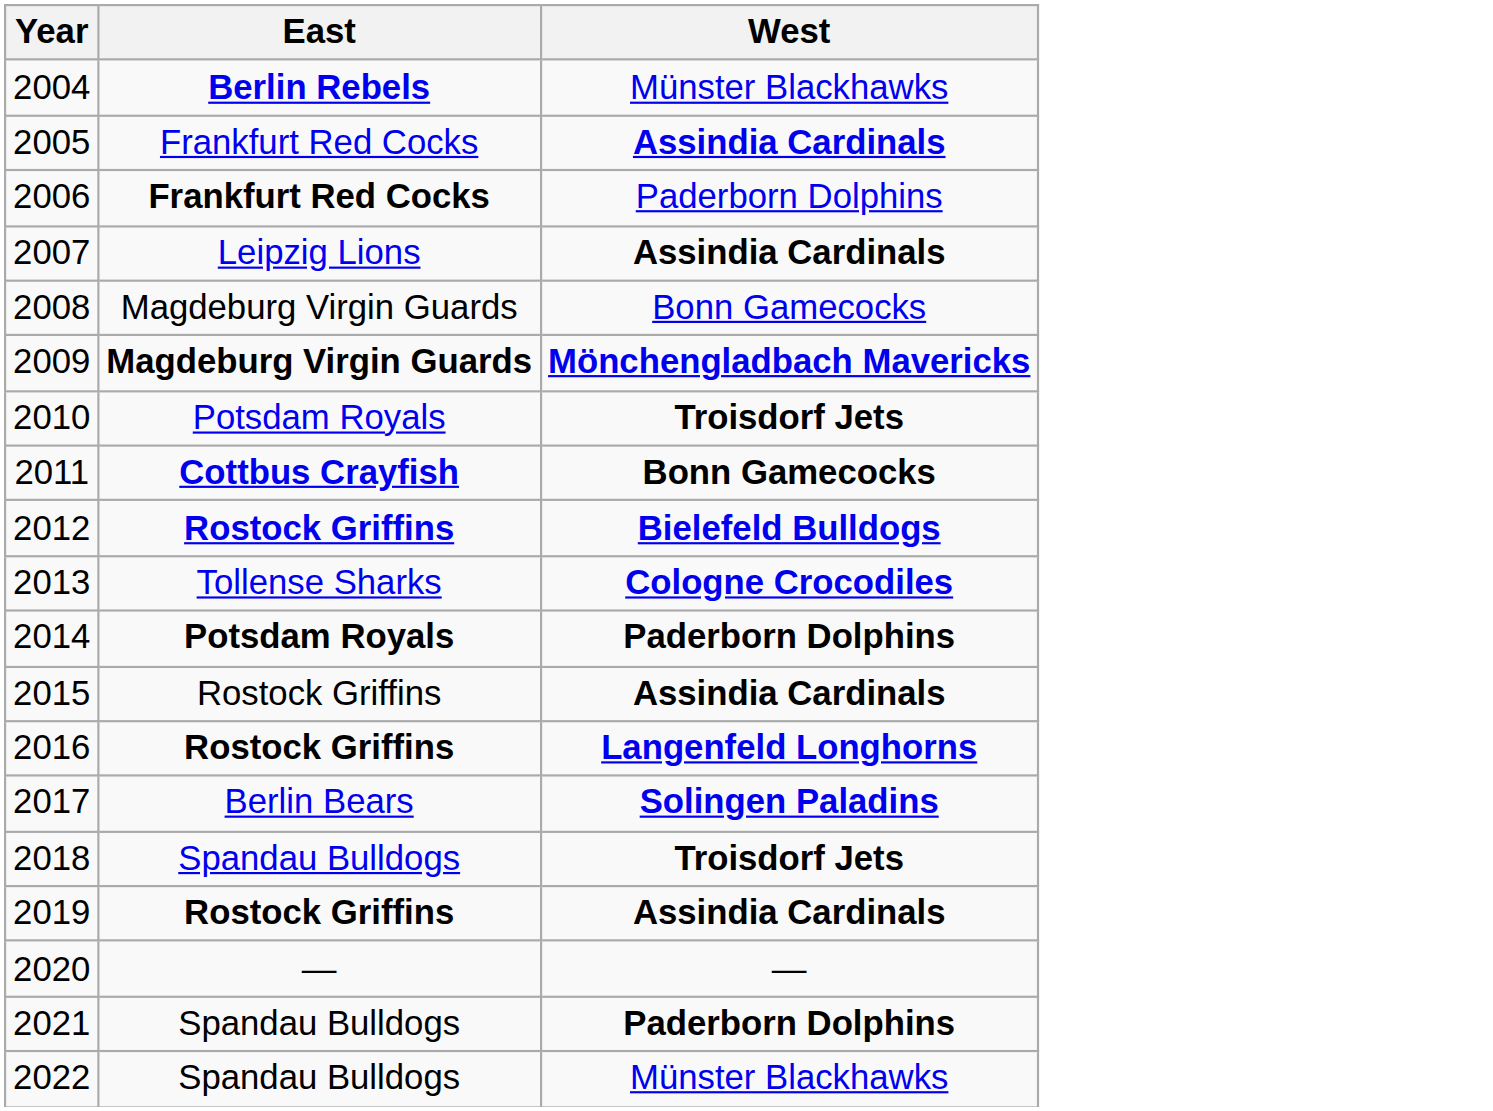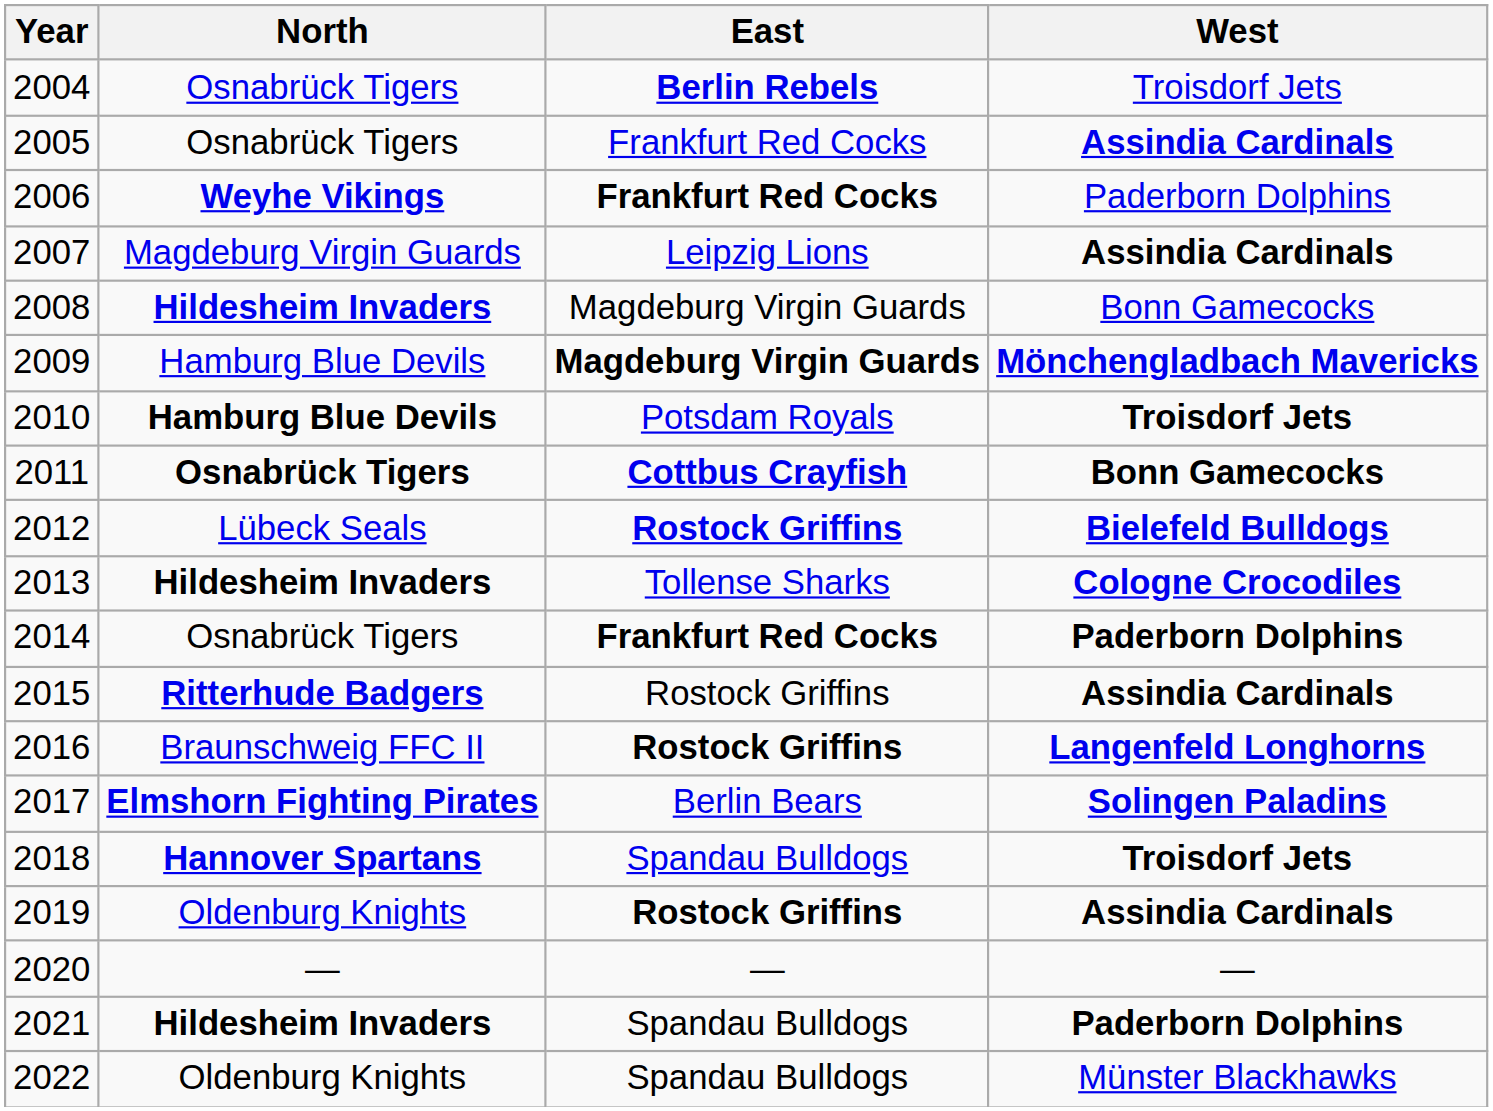+ column: North | Osnabrück Tigers | Osnabrück Tigers | Weyhe Vikings | Magdeburg Virgin Guards | Hildesheim Invaders | Hamburg Blue Devils | Hamburg Blue Devils | Osnabrück Tigers | Lübeck Seals | Hildesheim Invaders | Osnabrück Tigers | Ritterhude Badgers | Braunschweig FFC II | Elmshorn Fighting Pirates | Hannover Spartans | Oldenburg Knights | — | Hildesheim Invaders | Oldenburg Knights
2004 | West: Münster Blackhawks -> Troisdorf Jets
2014 | East: Potsdam Royals -> Frankfurt Red Cocks
